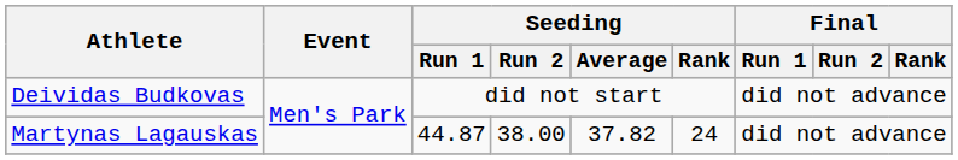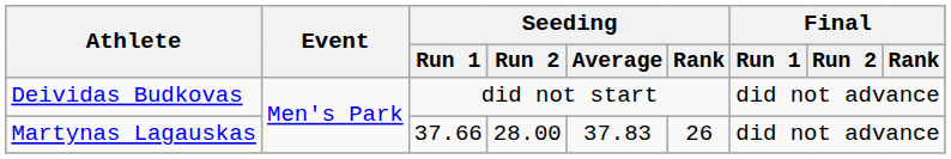Martynas Lagauskas | Seeding / Run 1: 44.87 -> 37.66
Martynas Lagauskas | Seeding / Run 2: 38.00 -> 28.00
Martynas Lagauskas | Seeding / Average: 37.82 -> 37.83
Martynas Lagauskas | Seeding / Rank: 24 -> 26
